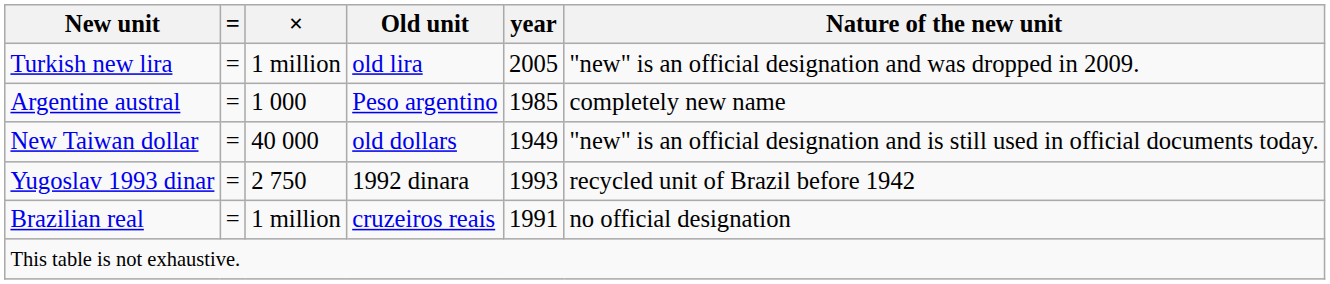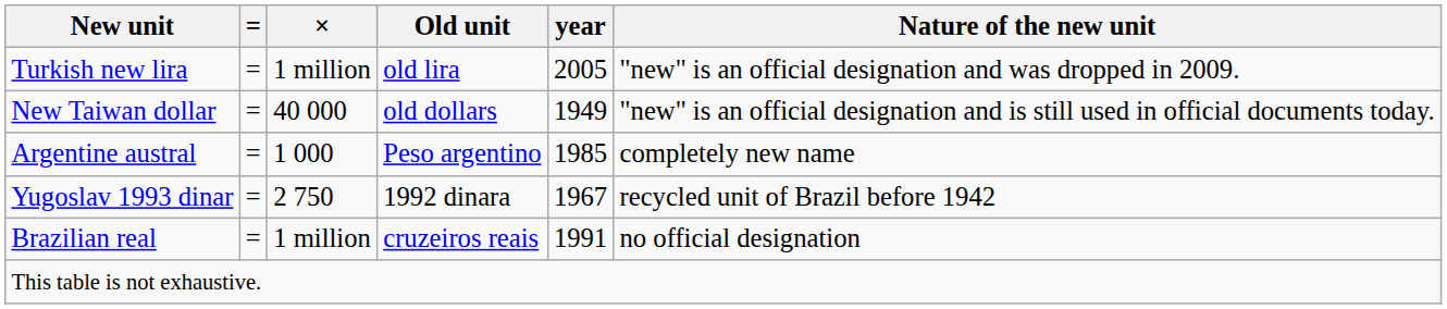rows swapped: New Taiwan dollar <-> Argentine austral
Yugoslav 1993 dinar | year: 1993 -> 1967
